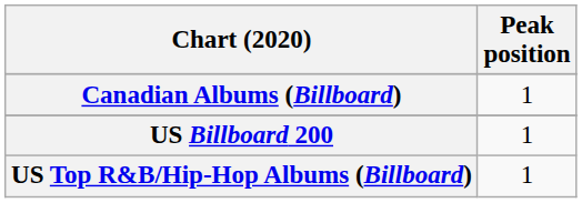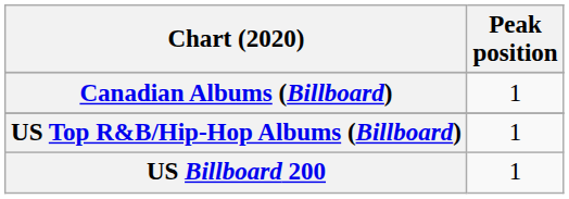rows swapped: US Billboard 200 <-> US Top R&B/Hip-Hop Albums (Billboard)
